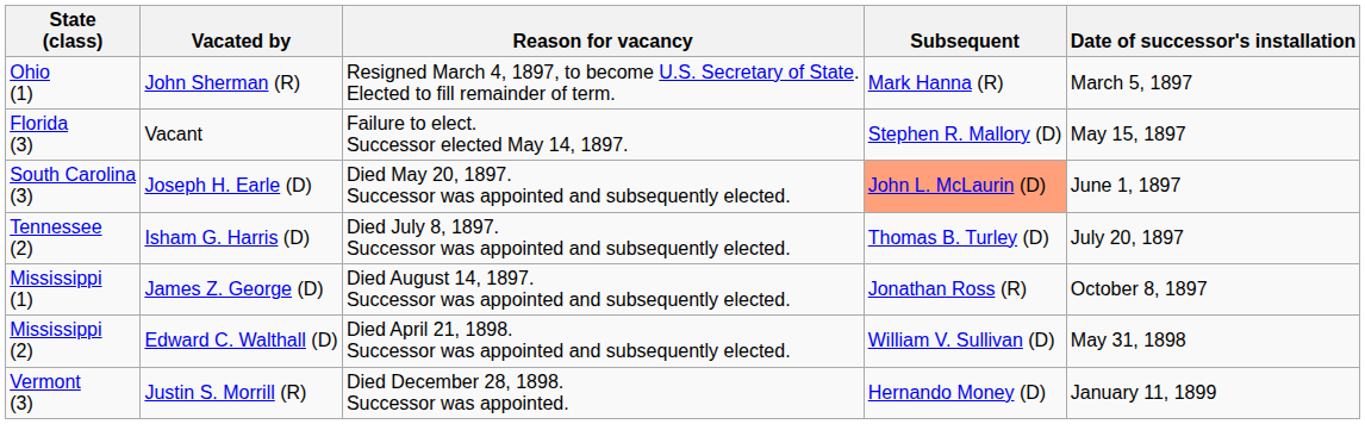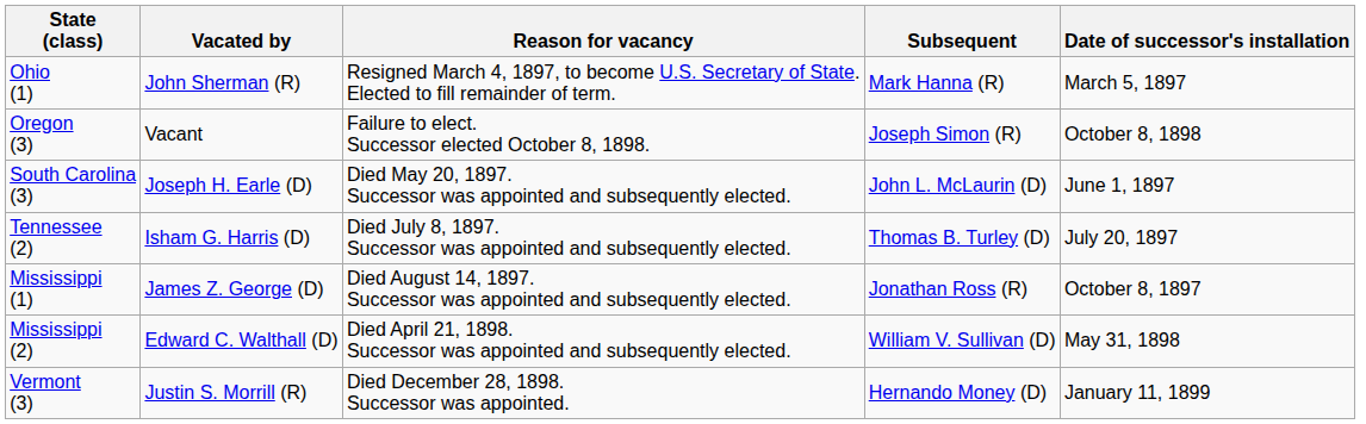- row: Florida (3) | Vacant | Failure to elect. Successor elected May 14, 1897. | Stephen R. Mallory (D) | May 15, 1897
+ row: Oregon (3) | Vacant | Failure to elect. Successor elected October 8, 1898. | Joseph Simon (R) | October 8, 1898
South Carolina (3) | Subsequent: lightsalmon background -> no background
